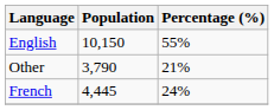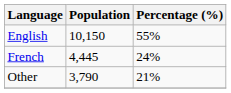rows swapped: French <-> Other
